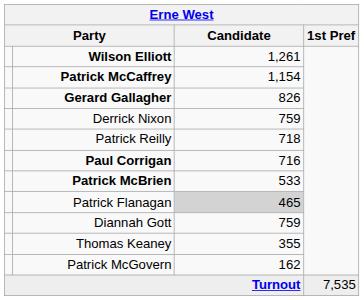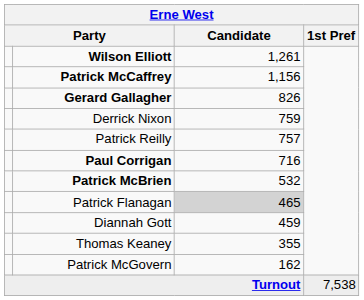Patrick McCaffrey | Candidate: 1,154 -> 1,156
Patrick Reilly | Candidate: 718 -> 757
Patrick McBrien | Candidate: 533 -> 532
Diannah Gott | Candidate: 759 -> 459
Turnout | 1st Pref: 7,535 -> 7,538
